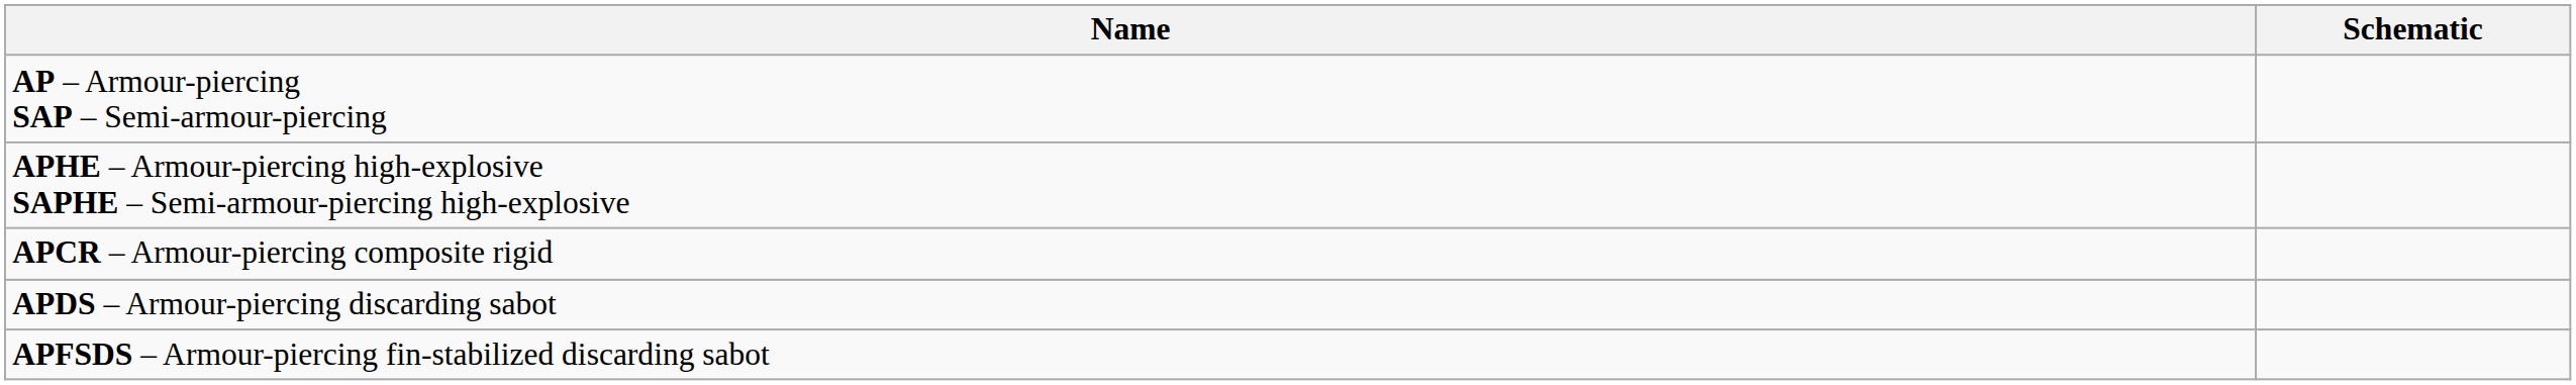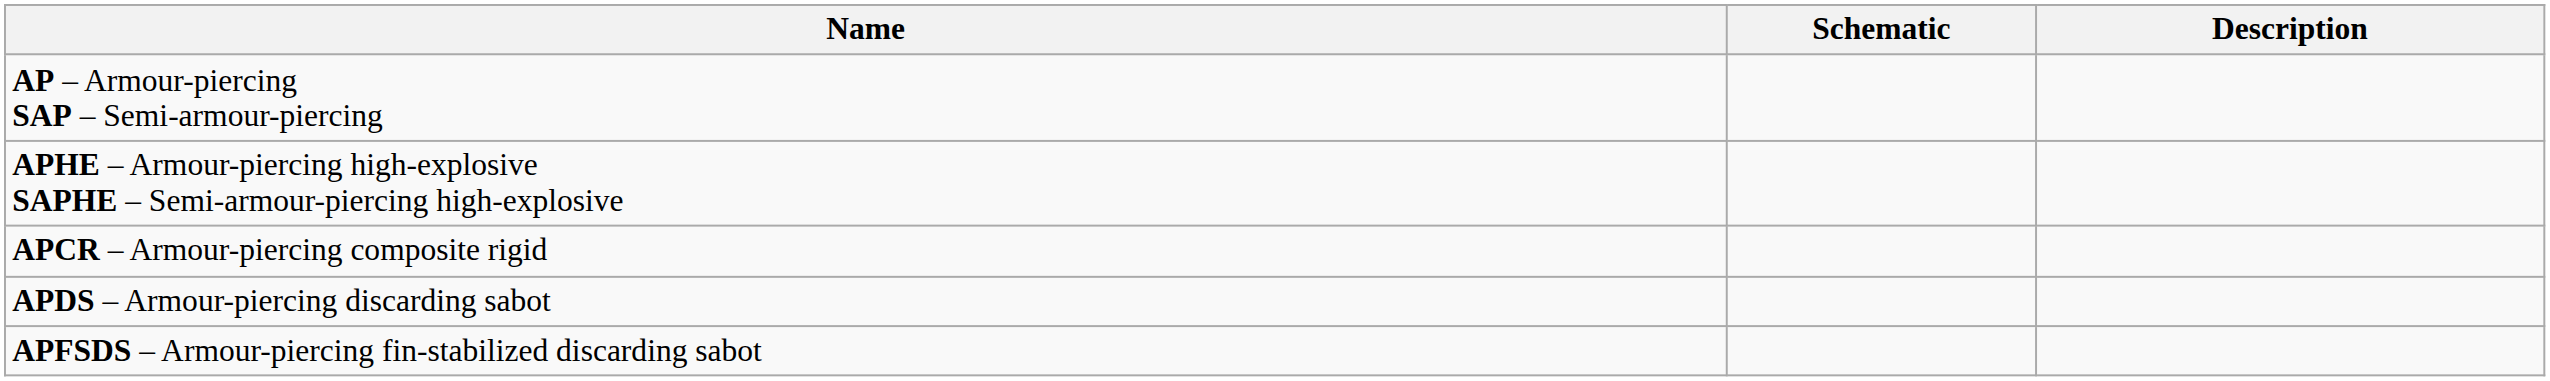+ column: Description
